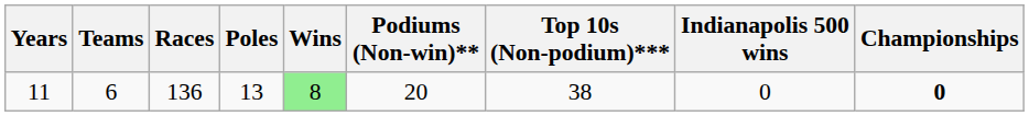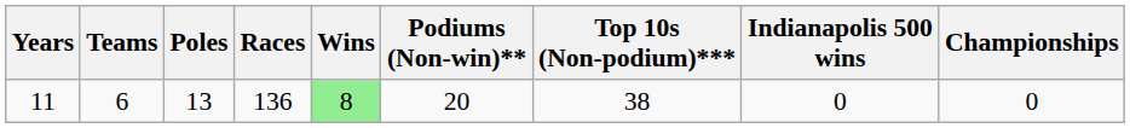columns swapped: Races <-> Poles
11 | Championships: bold -> normal
